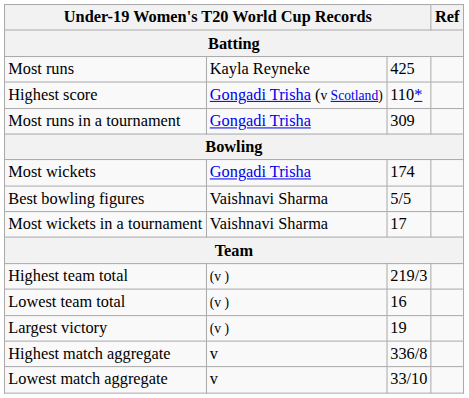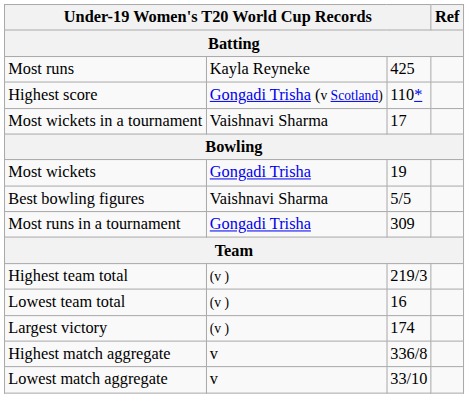rows swapped: Most runs in a tournament <-> Most wickets in a tournament
Most wickets | column 3: 174 -> 19
Largest victory | column 3: 19 -> 174
